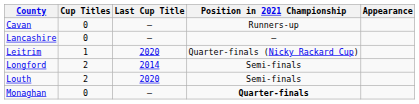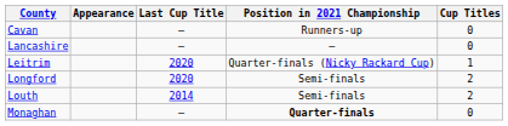columns swapped: Cup Titles <-> Appearance
Longford | Last Cup Title: 2014 -> 2020
Louth | Last Cup Title: 2020 -> 2014
